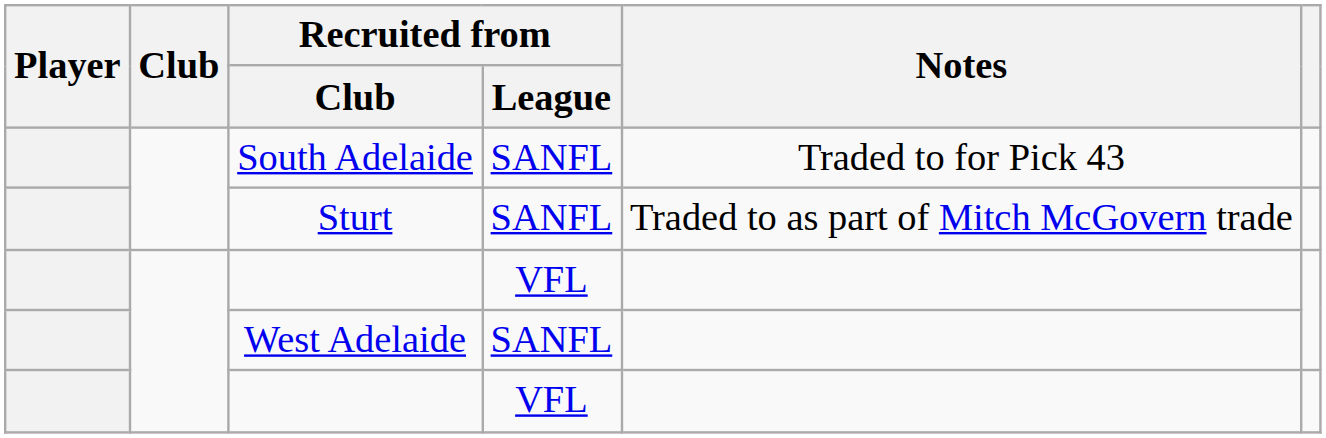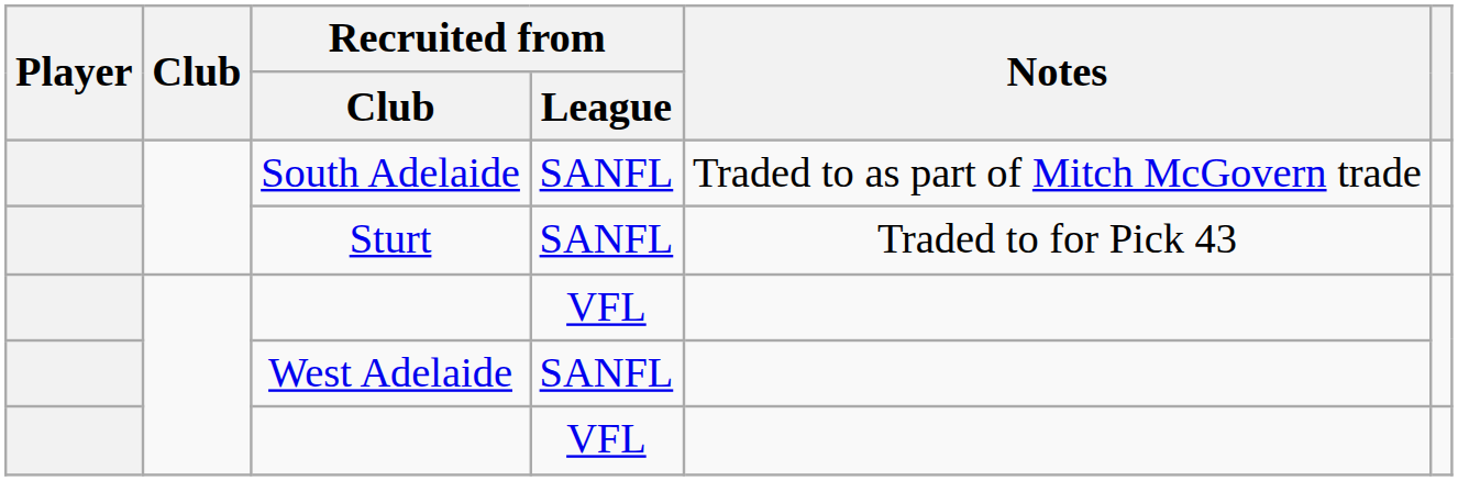South Adelaide | Notes: Traded to for Pick 43 -> Traded to as part of Mitch McGovern trade
Sturt | Notes: Traded to as part of Mitch McGovern trade -> Traded to for Pick 43
